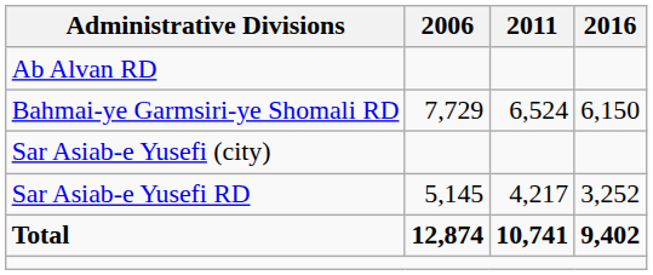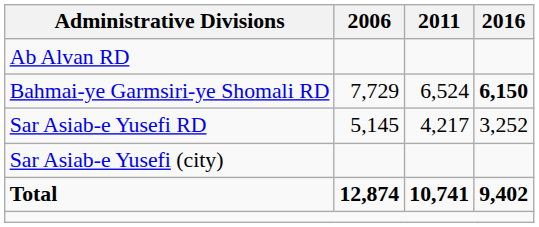Bahmai-ye Garmsiri-ye Shomali RD | 2016: normal -> bold
rows swapped: Sar Asiab-e Yusefi RD <-> Sar Asiab-e Yusefi (city)
